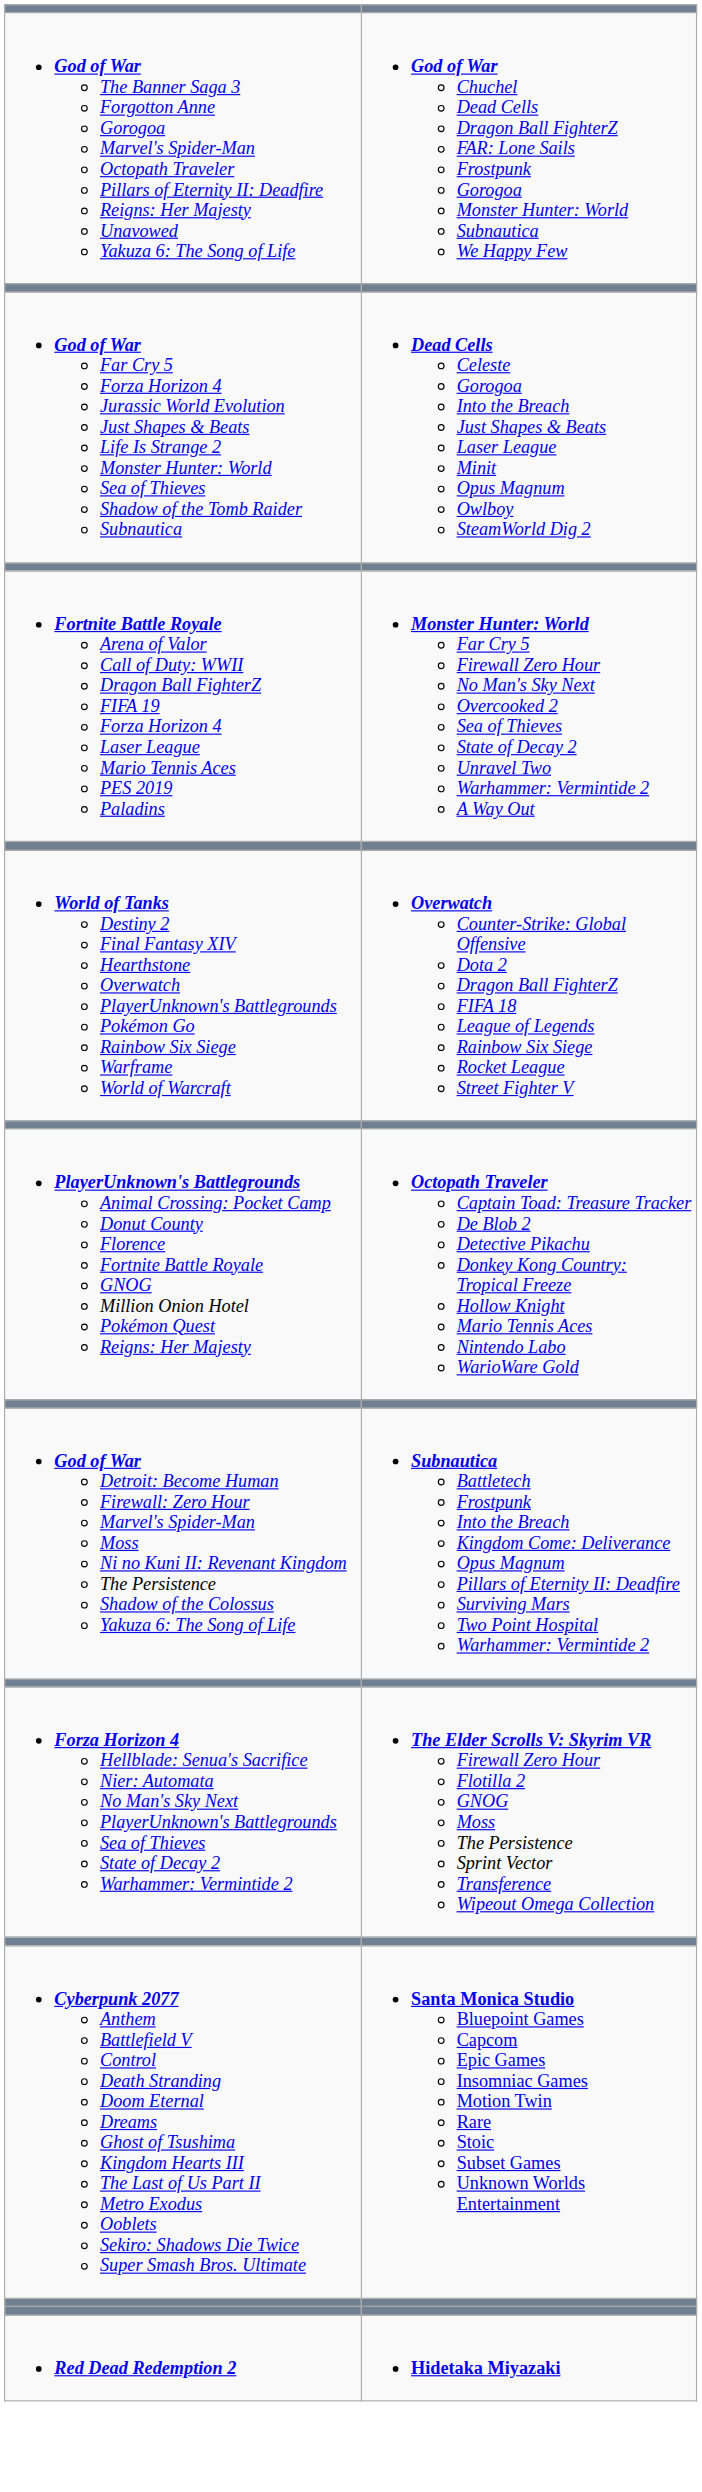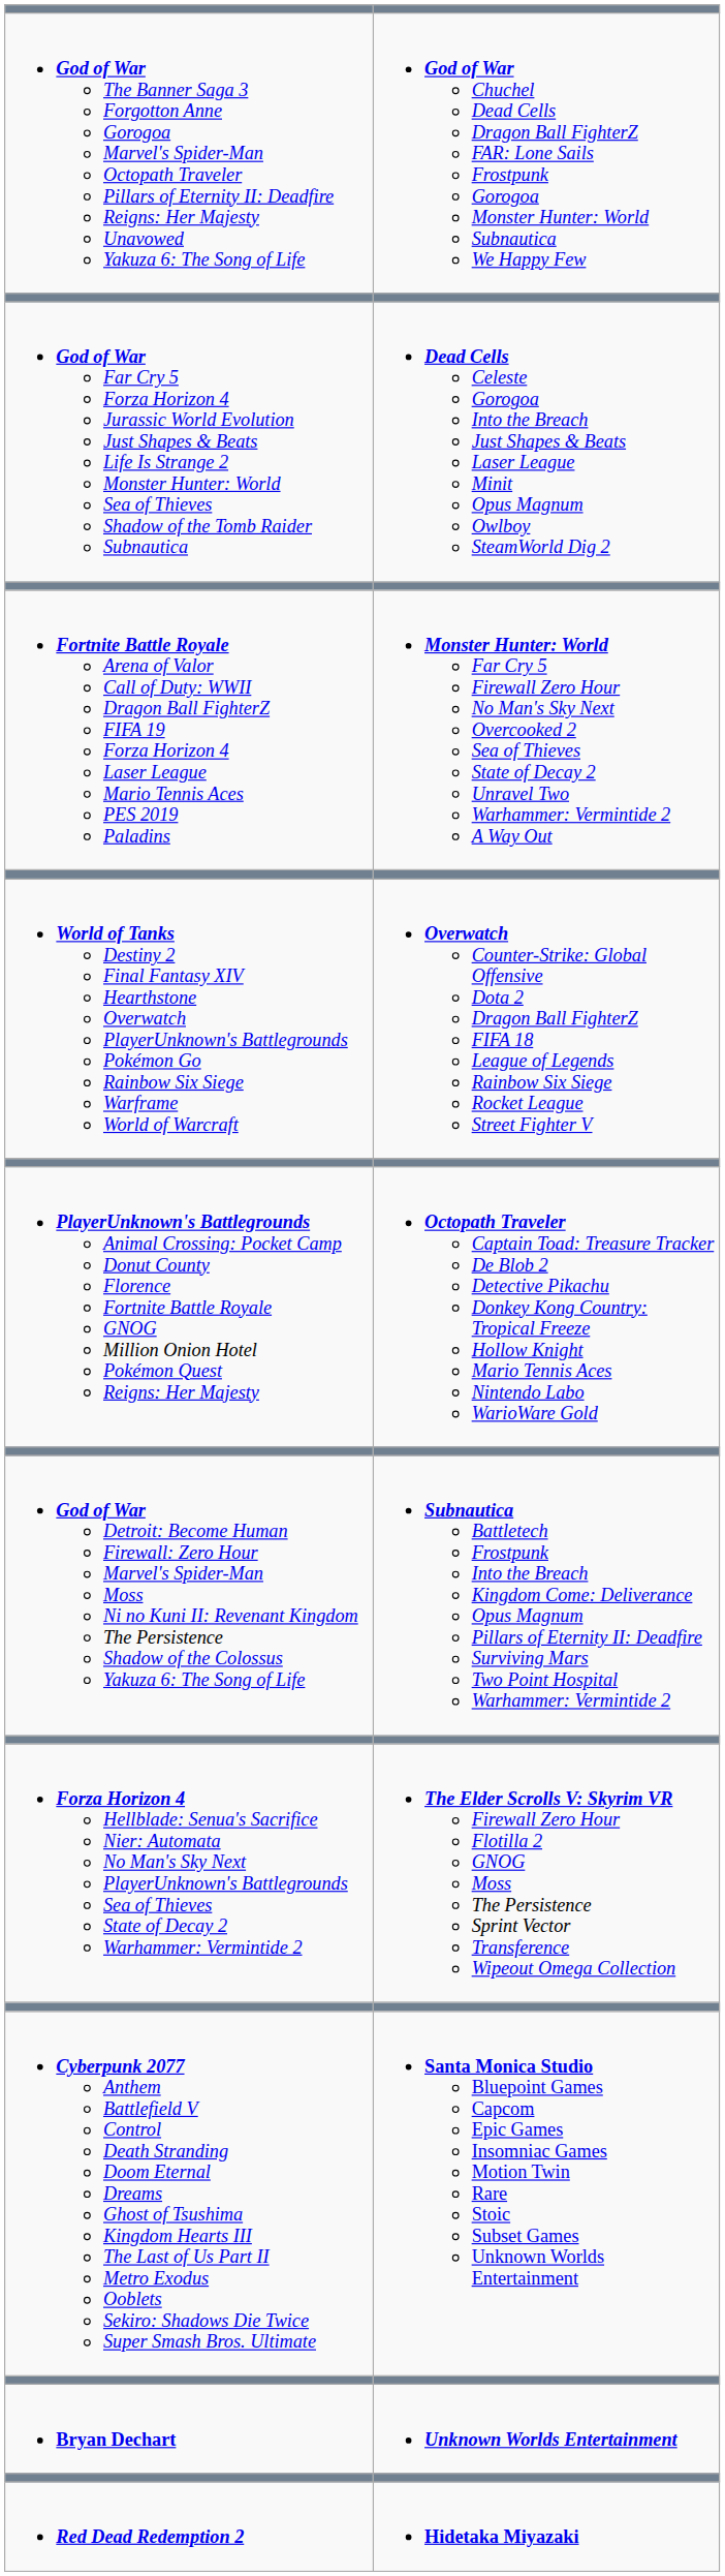+ row: Bryan Dechart | Unknown Worlds Entertainment
